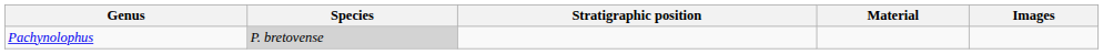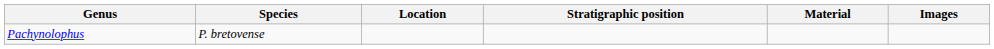+ column: Location
Pachynolophus | Species: lightgrey background -> no background
